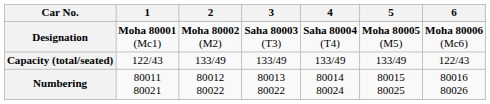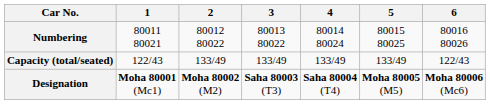rows swapped: Designation <-> Numbering
